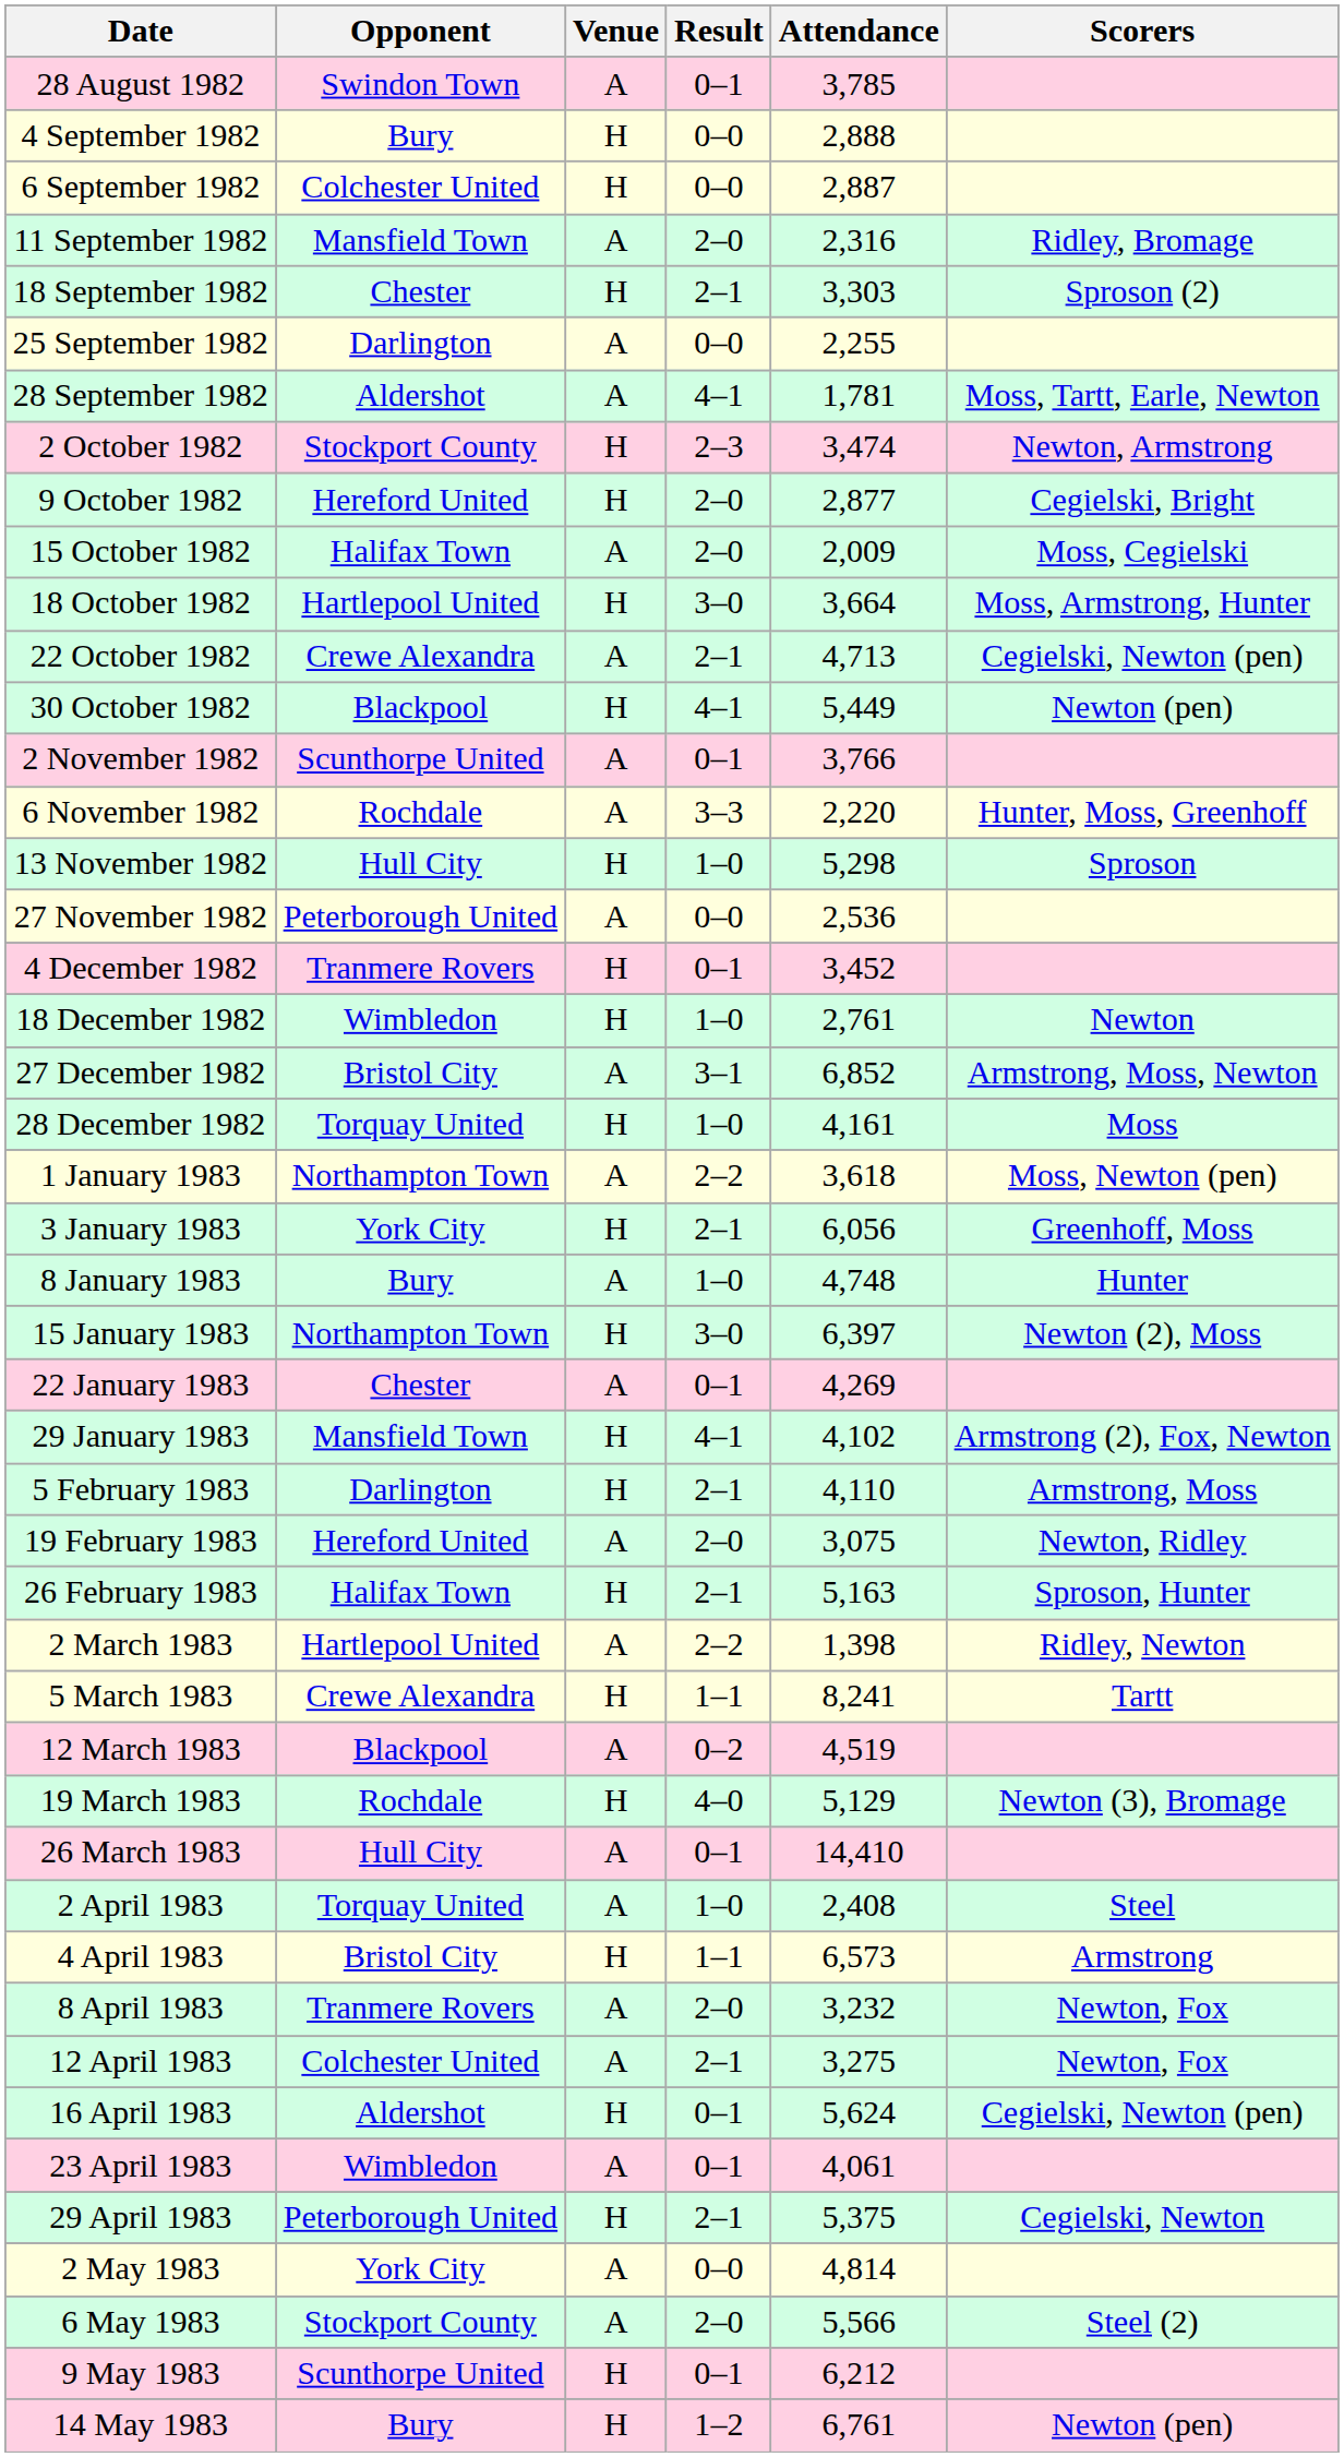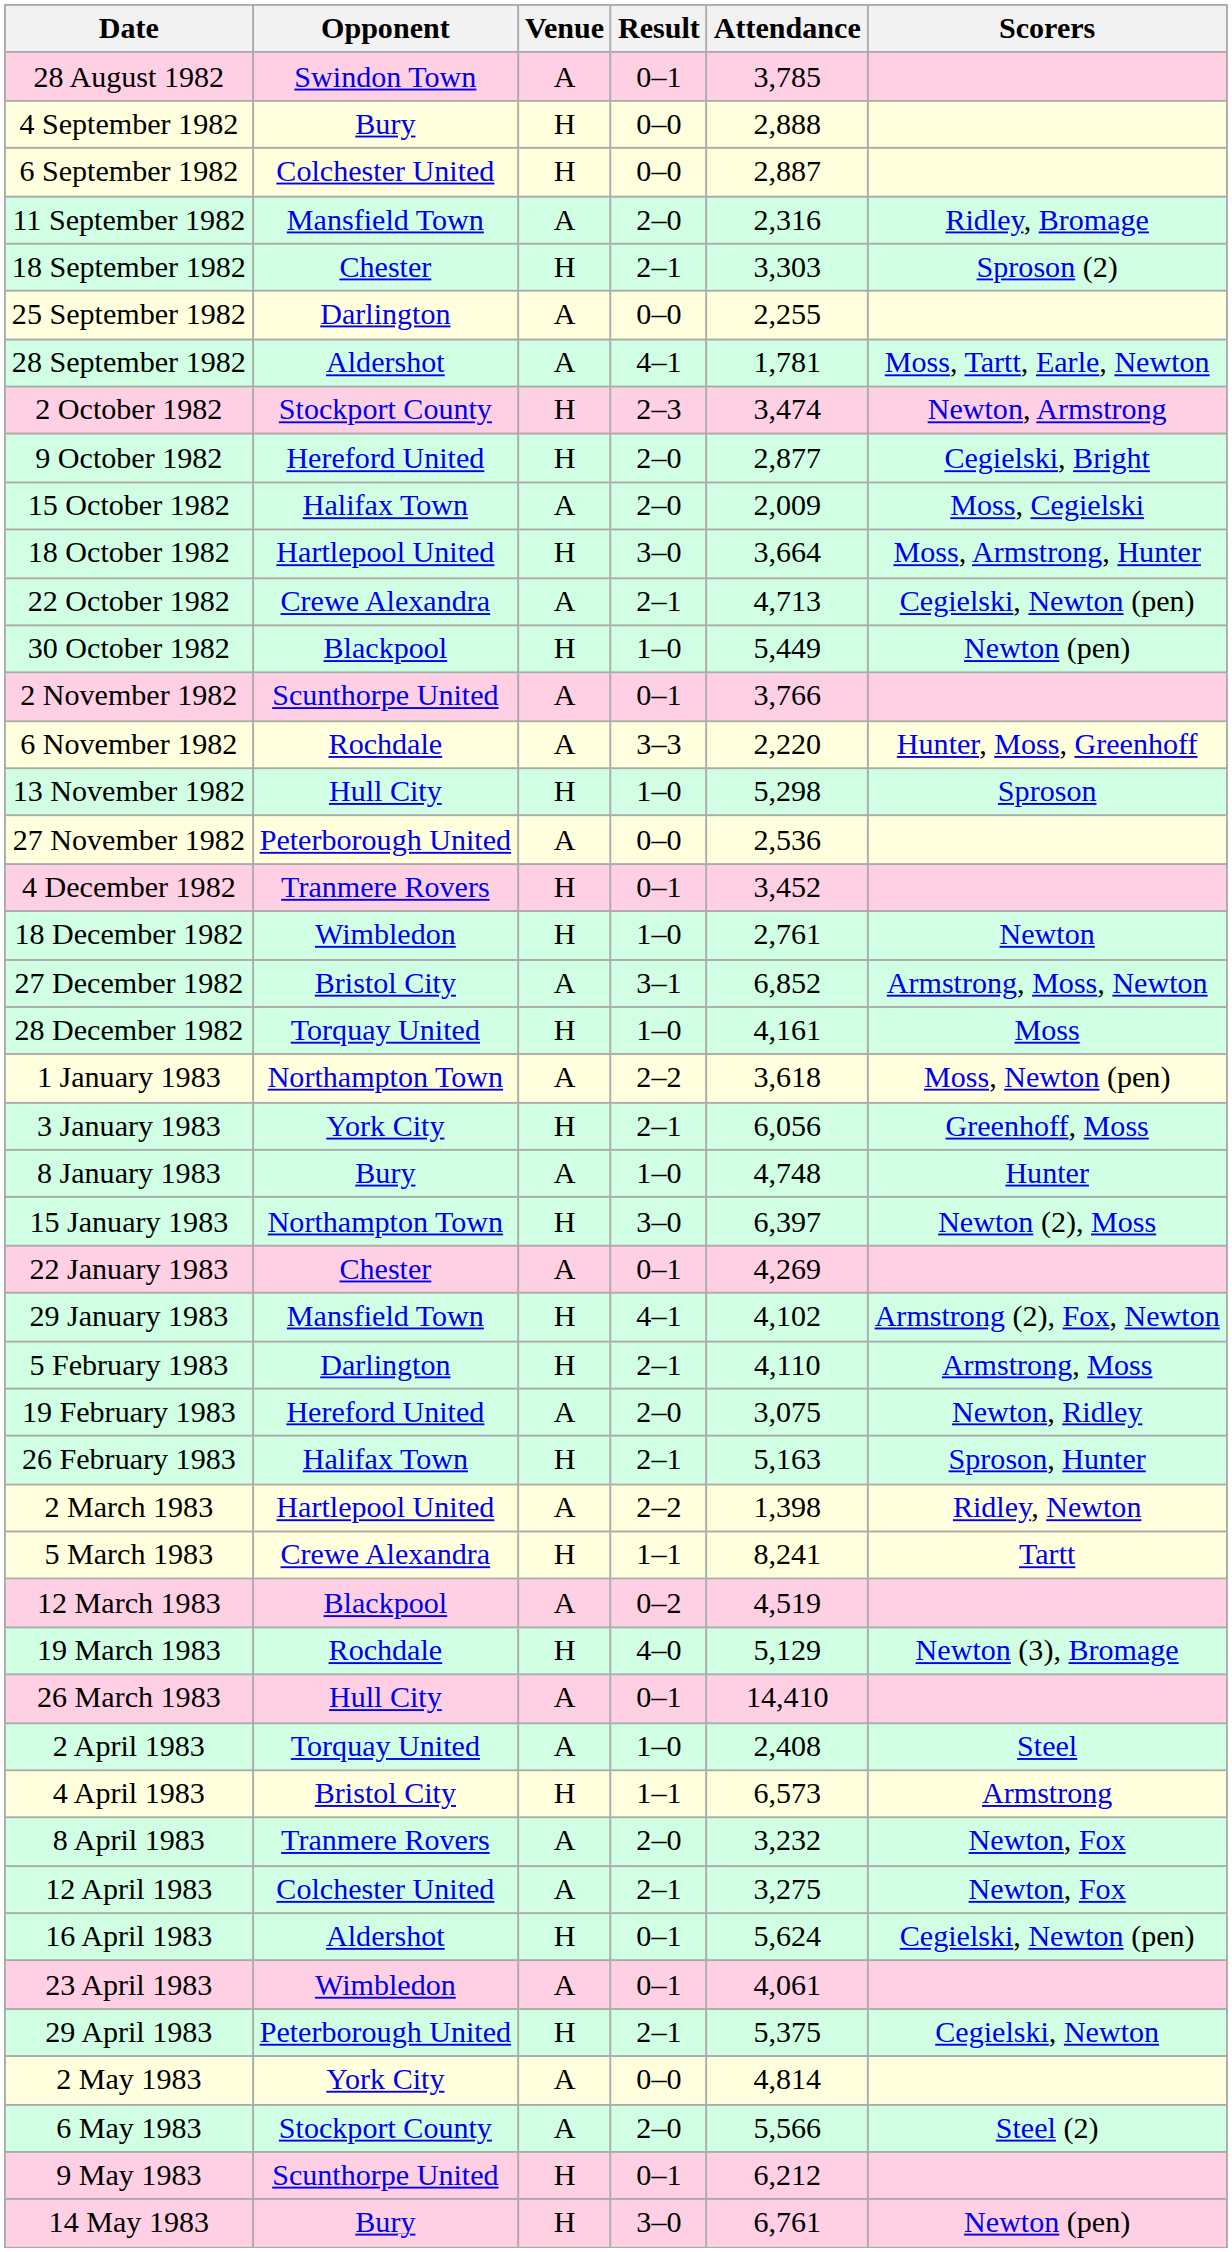30 October 1982 | Result: 4–1 -> 1–0
14 May 1983 | Result: 1–2 -> 3–0
